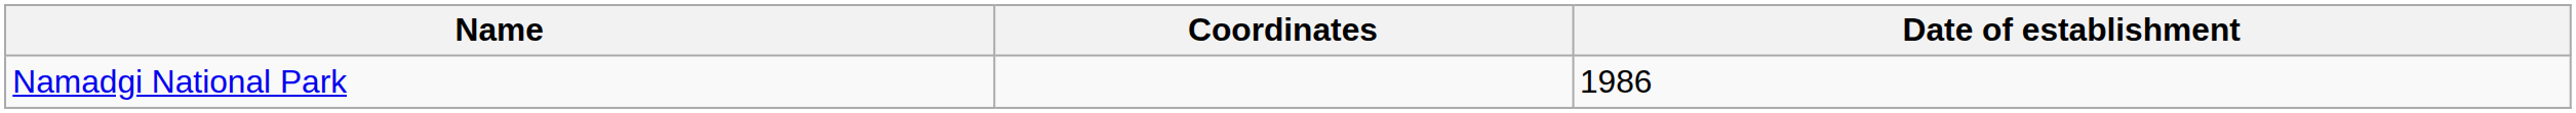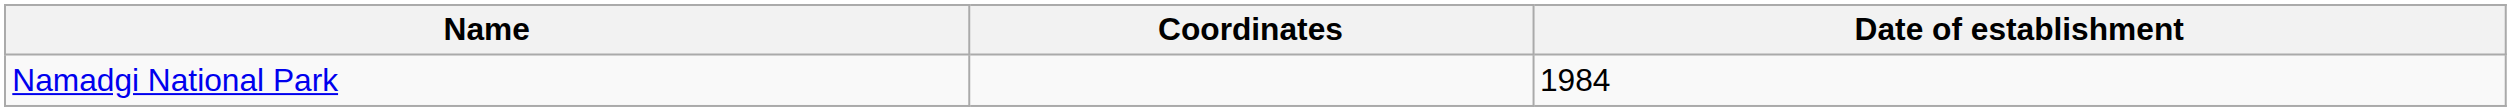Namadgi National Park | Date of establishment: 1986 -> 1984
